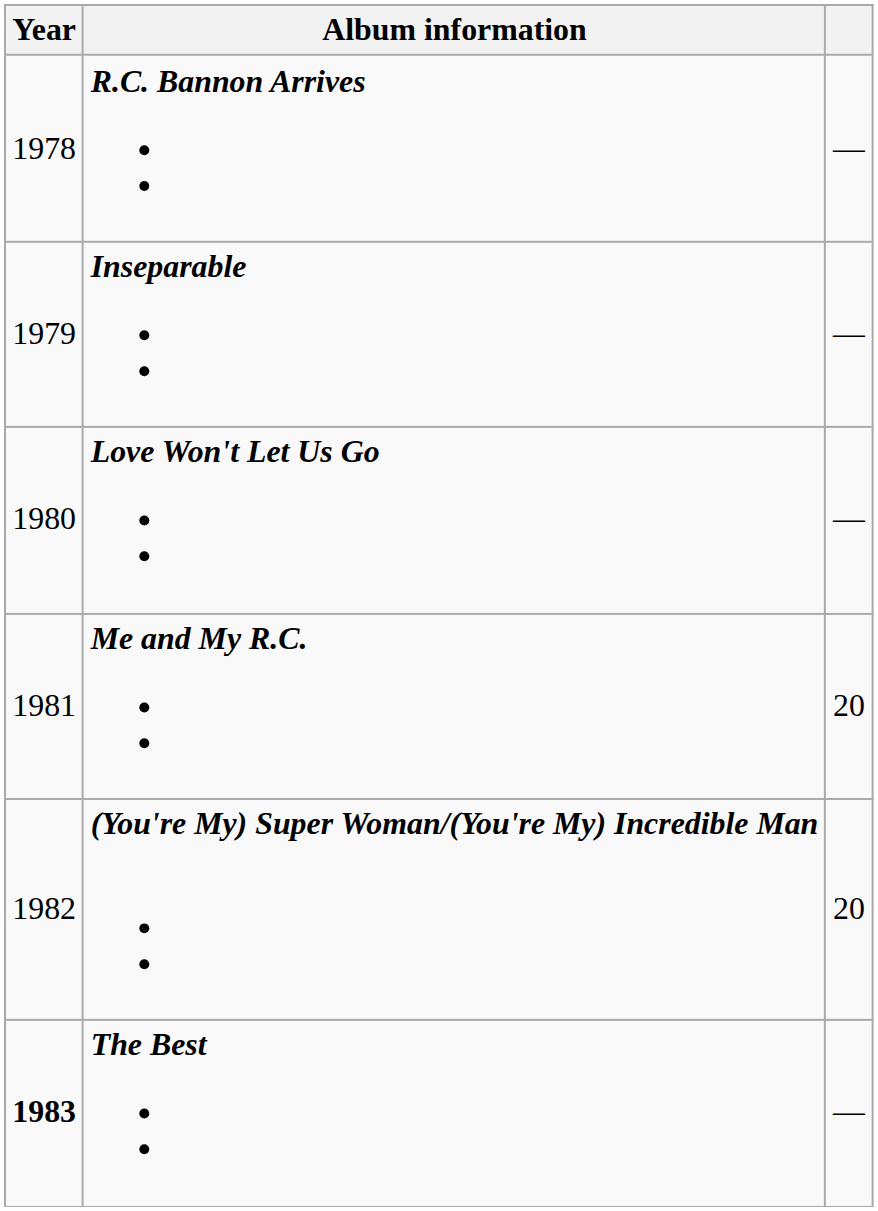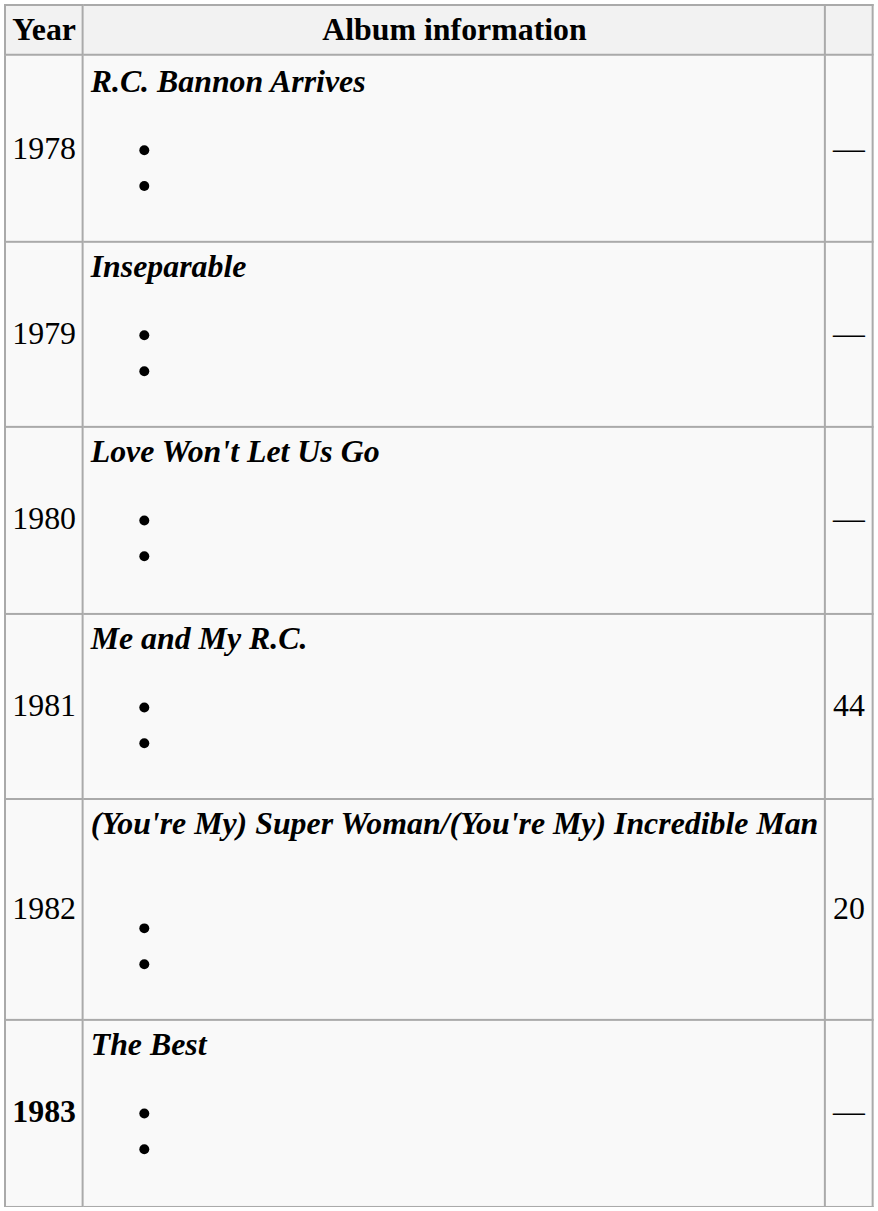Me and My R.C. | column 3: 20 -> 44
